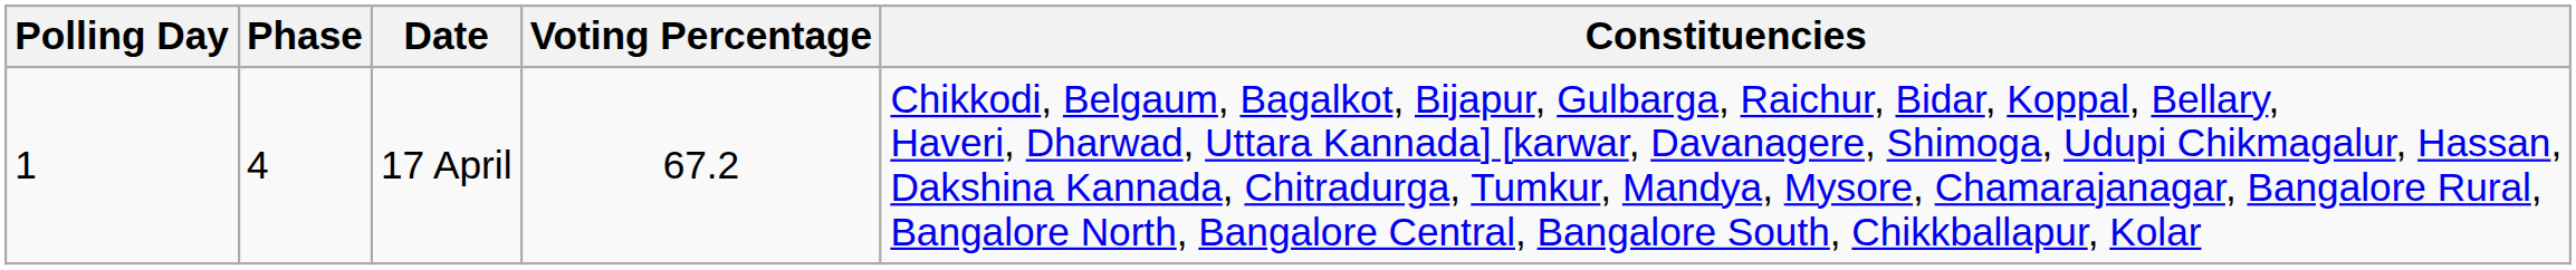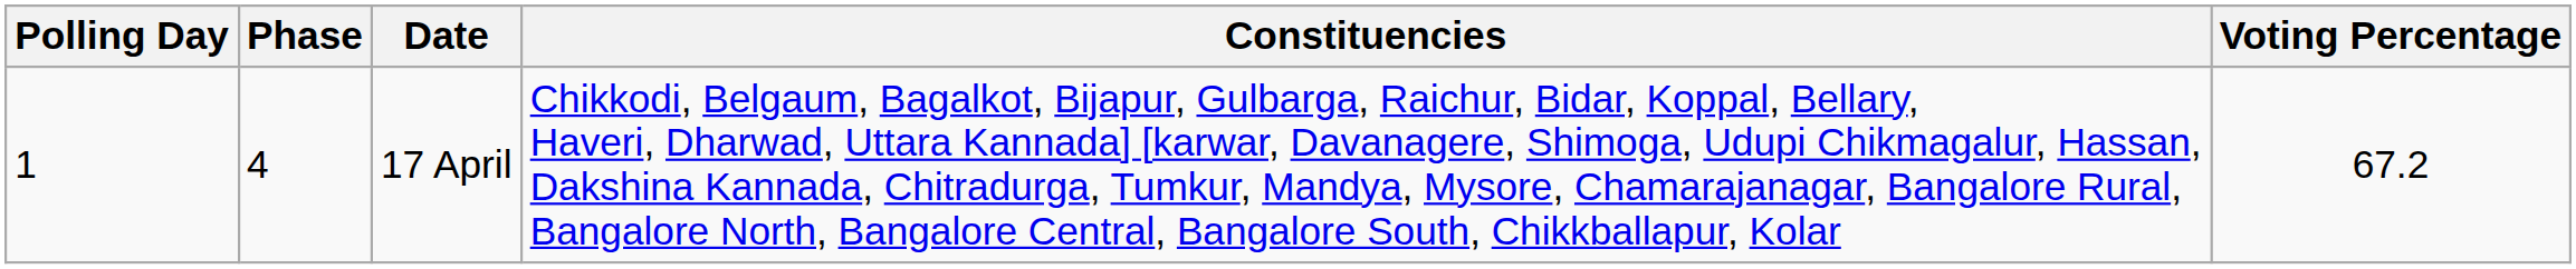columns swapped: Constituencies <-> Voting Percentage
